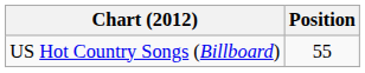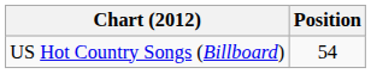US Hot Country Songs (Billboard) | Position: 55 -> 54
